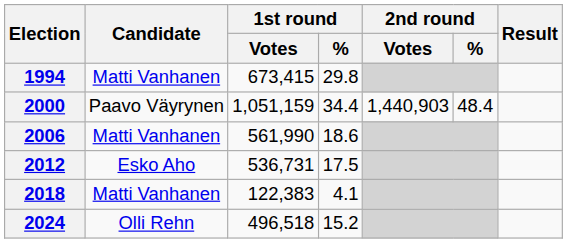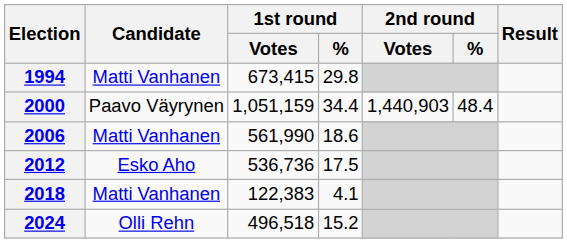2012 | 1st round / Votes: 536,731 -> 536,736
